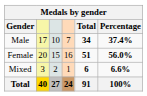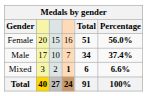rows swapped: Female <-> Male
Mixed | column 4: normal -> bold
